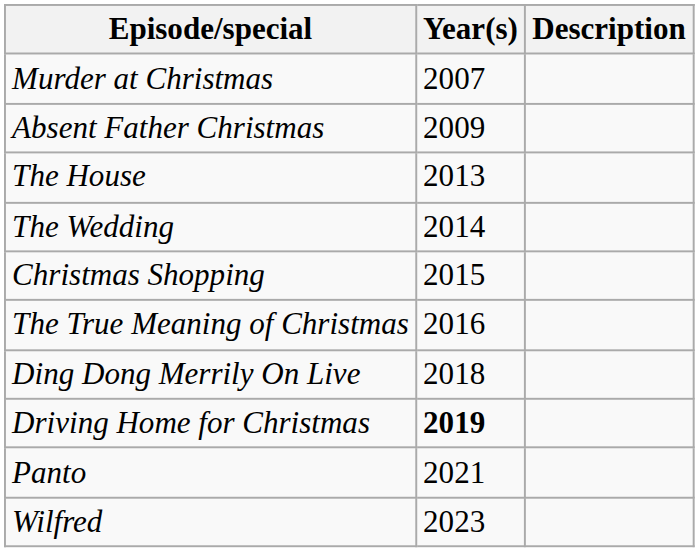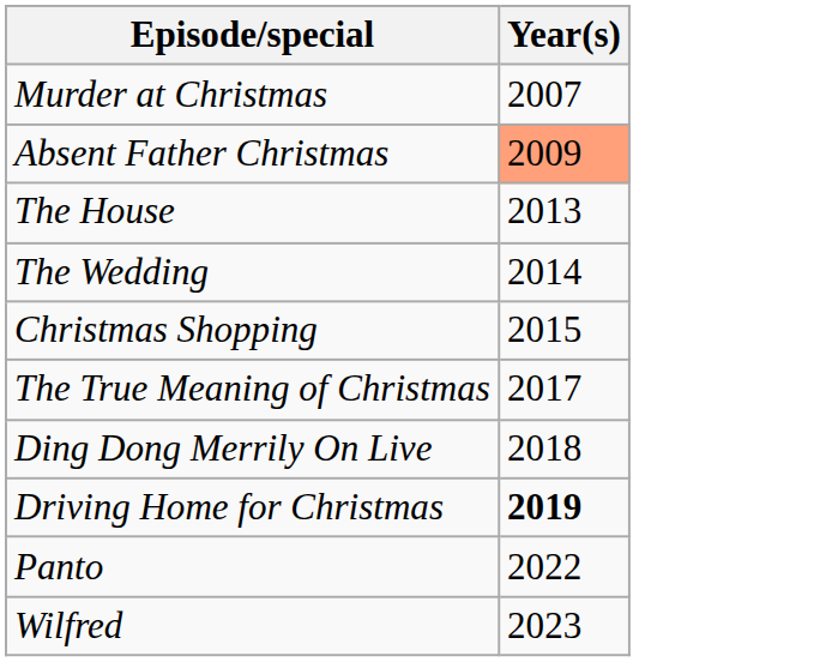- column: Description
Absent Father Christmas | Year(s): no background -> lightsalmon background
The True Meaning of Christmas | Year(s): 2016 -> 2017
Panto | Year(s): 2021 -> 2022
